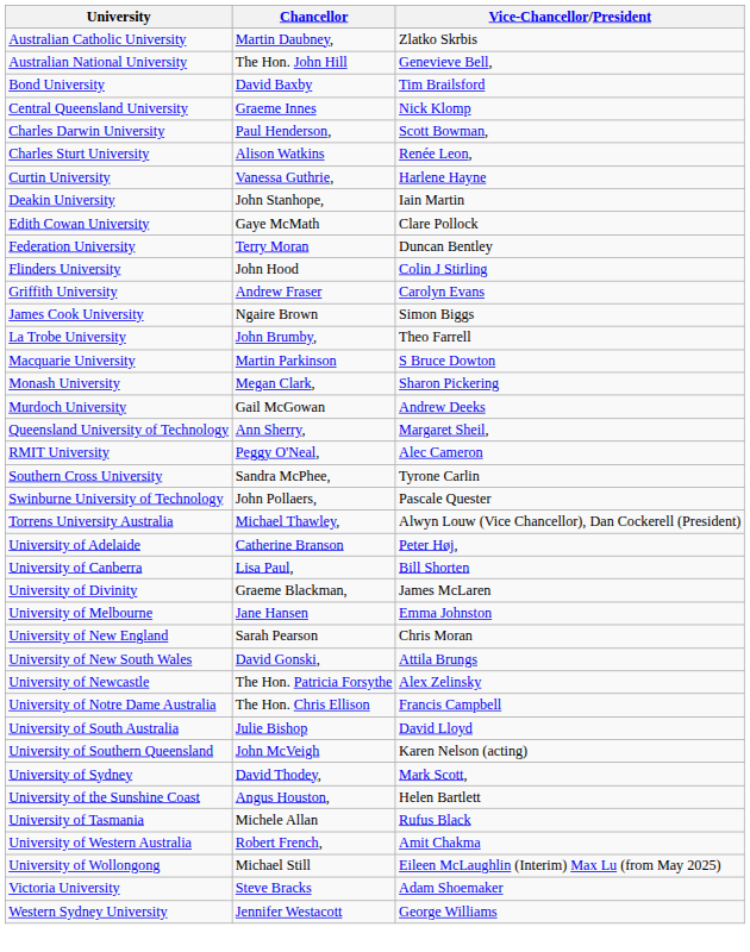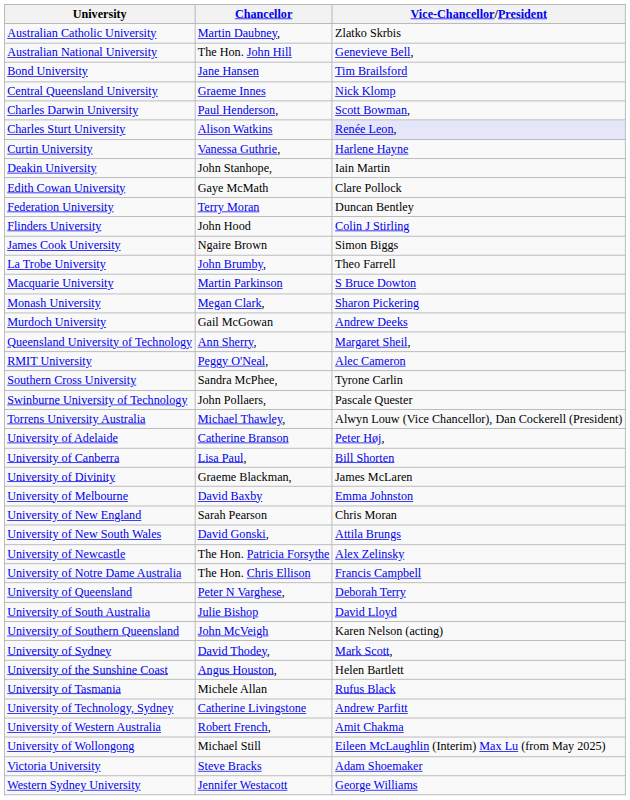Bond University | Chancellor: David Baxby -> Jane Hansen
Charles Sturt University | Vice-Chancellor/President: no background -> lavender background
- row: Griffith University | Andrew Fraser | Carolyn Evans
University of Melbourne | Chancellor: Jane Hansen -> David Baxby
+ row: University of Queensland | Peter N Varghese, | Deborah Terry
+ row: University of Technology, Sydney | Catherine Livingstone | Andrew Parfitt
